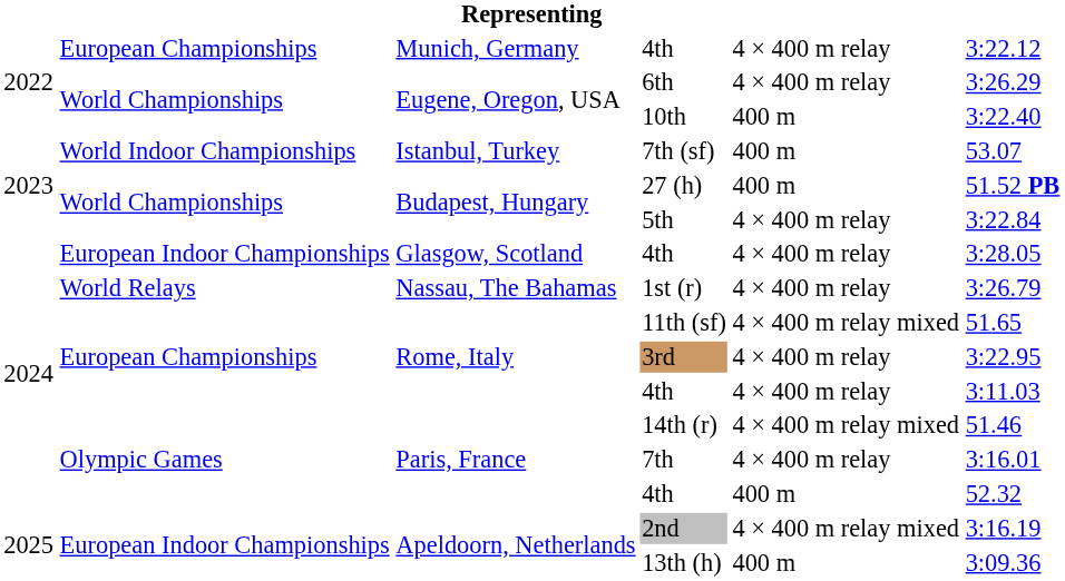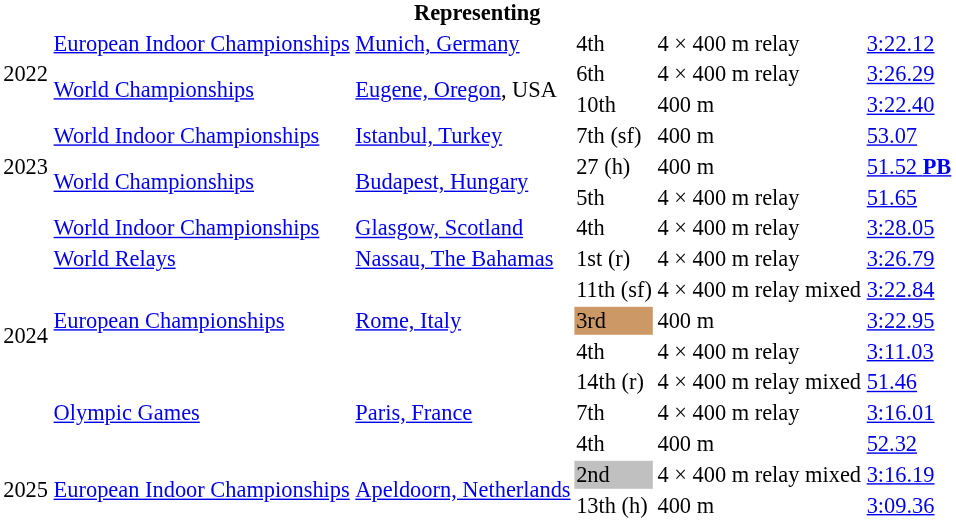Munich, Germany / 4th | column 2: European Championships -> European Indoor Championships
5th | column 6: 3:22.84 -> 51.65
Glasgow, Scotland / 4th | column 2: European Indoor Championships -> World Indoor Championships
11th (sf) | column 6: 51.65 -> 3:22.84
3rd | column 5: 4 × 400 m relay -> 400 m
